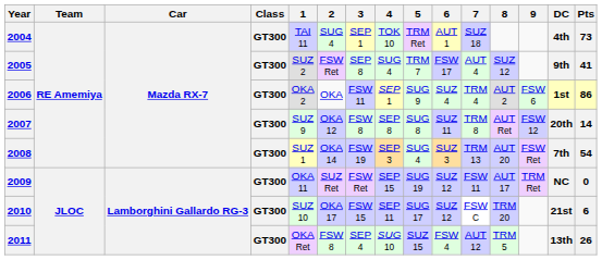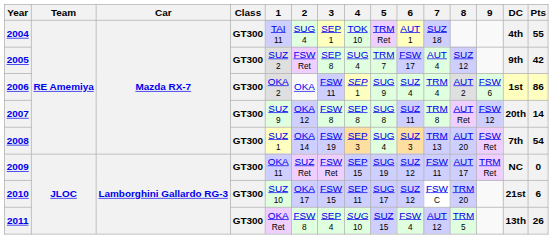2004 | Pts: 73 -> 55
2005 | Pts: 41 -> 42
